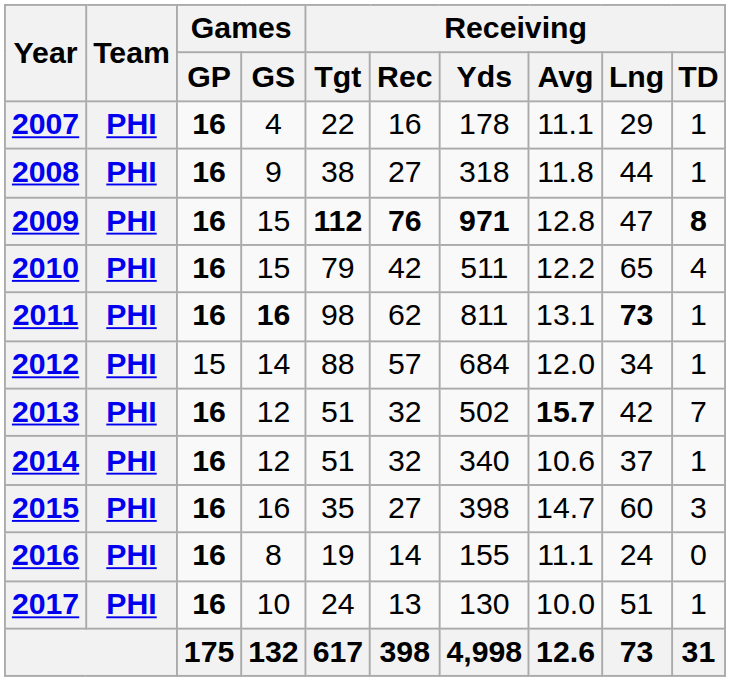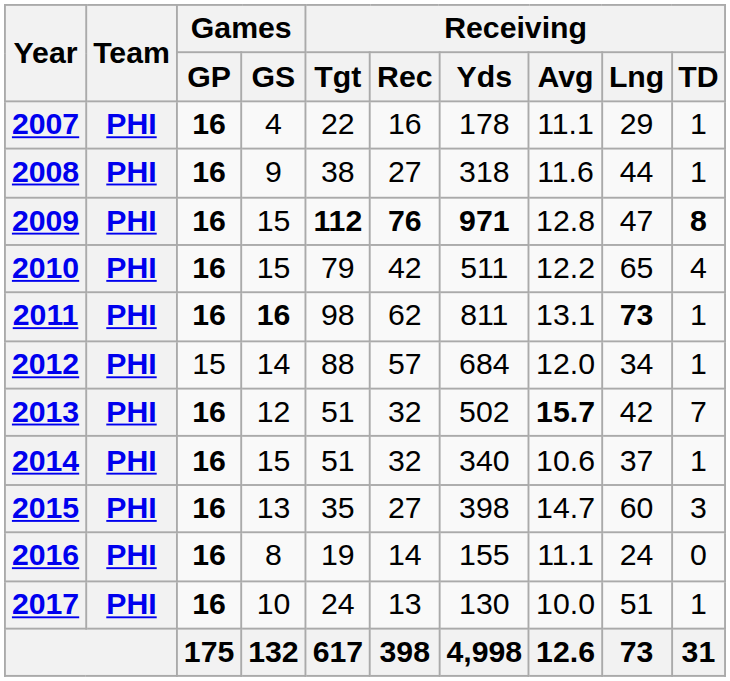2008 | Receiving / Avg: 11.8 -> 11.6
2014 | Games / GS: 12 -> 15
2015 | Games / GS: 16 -> 13
